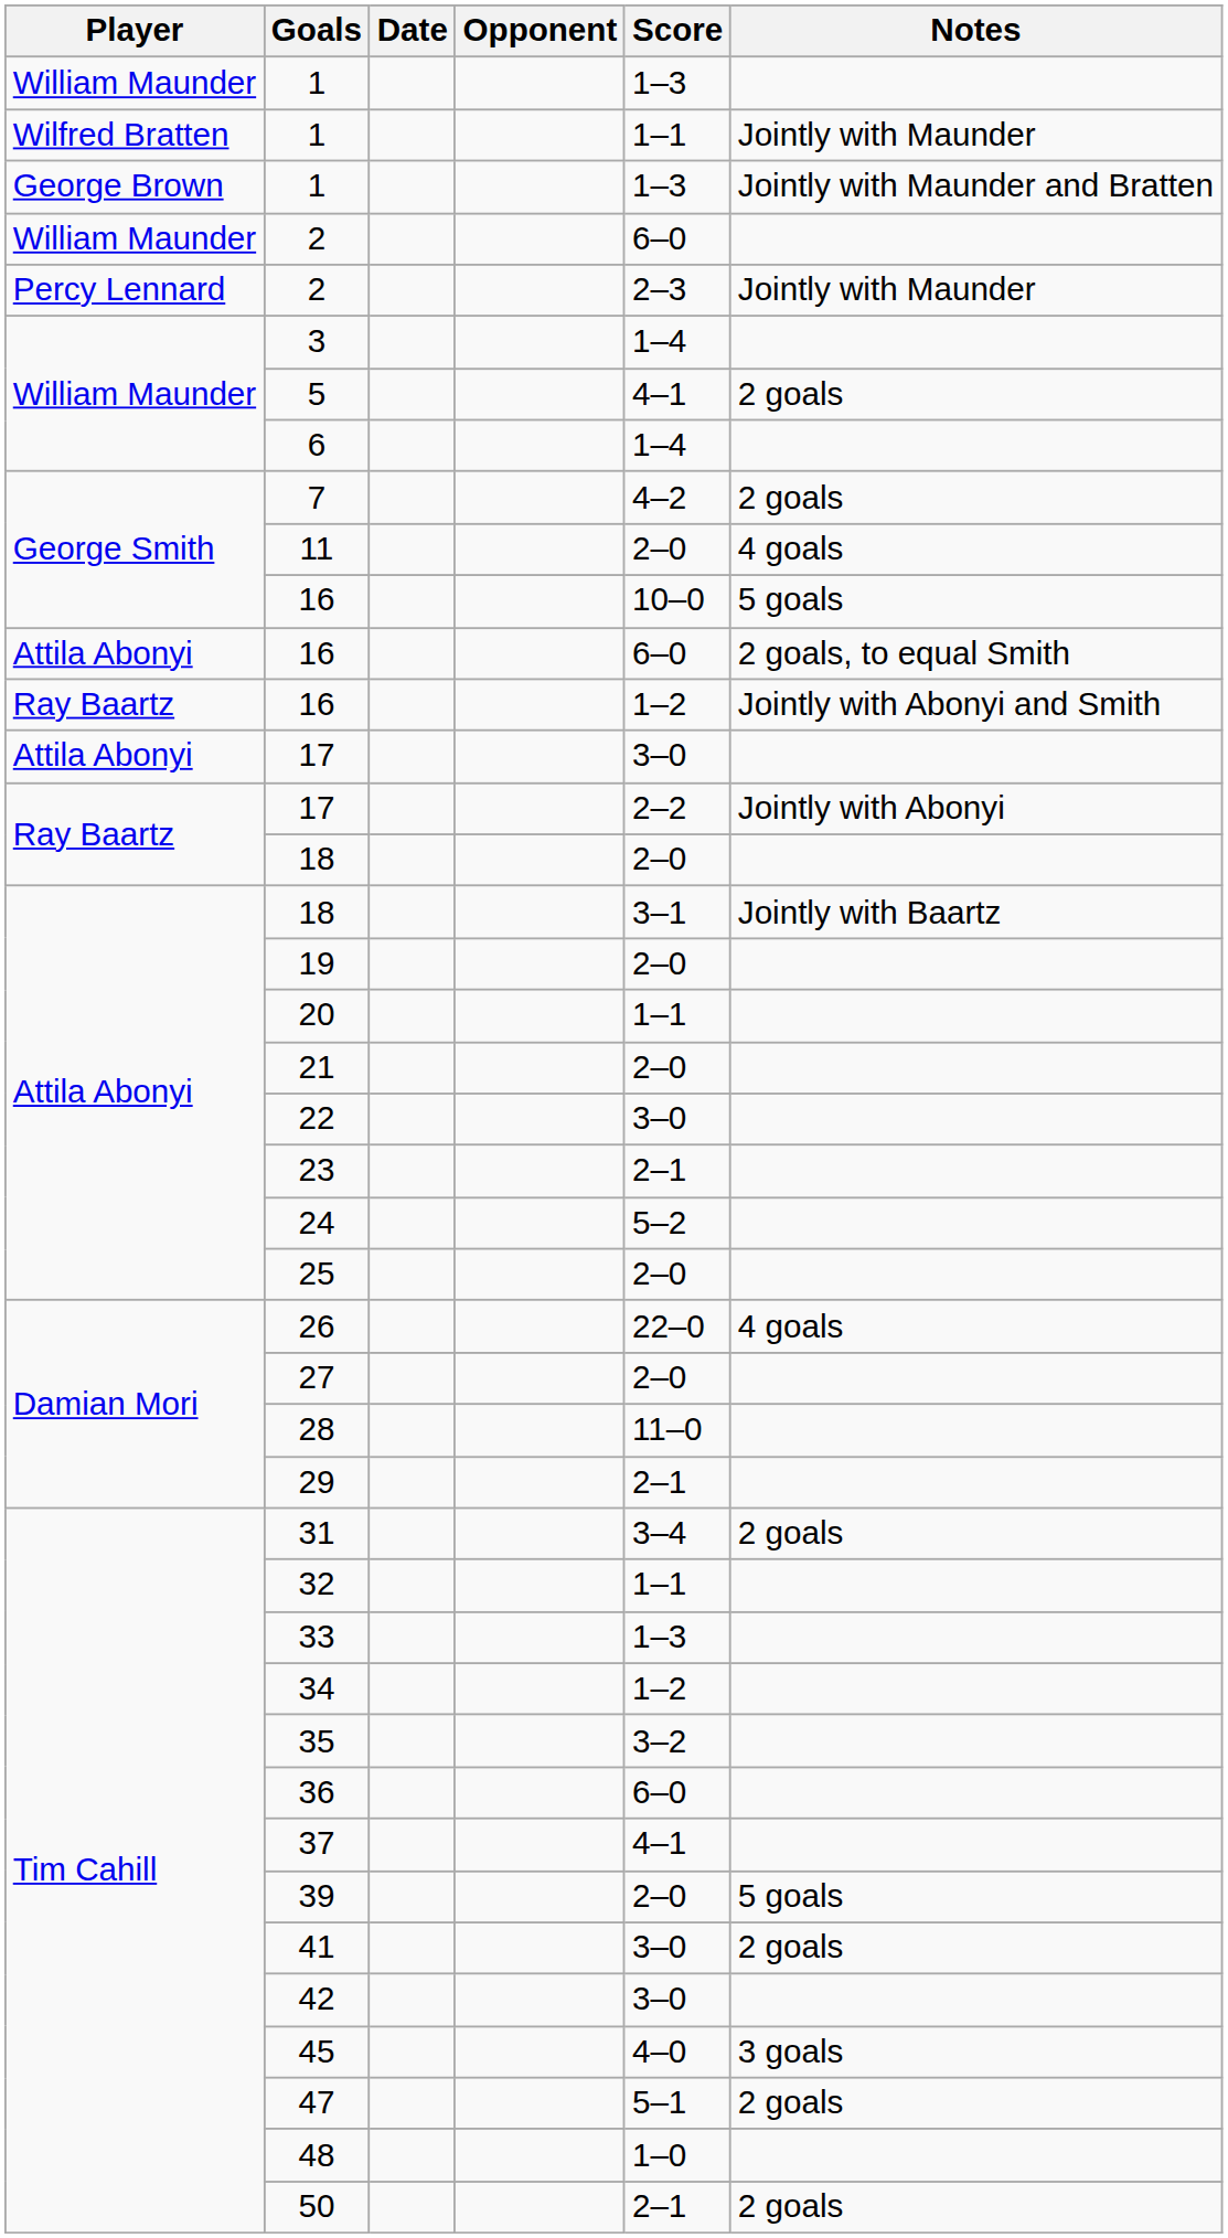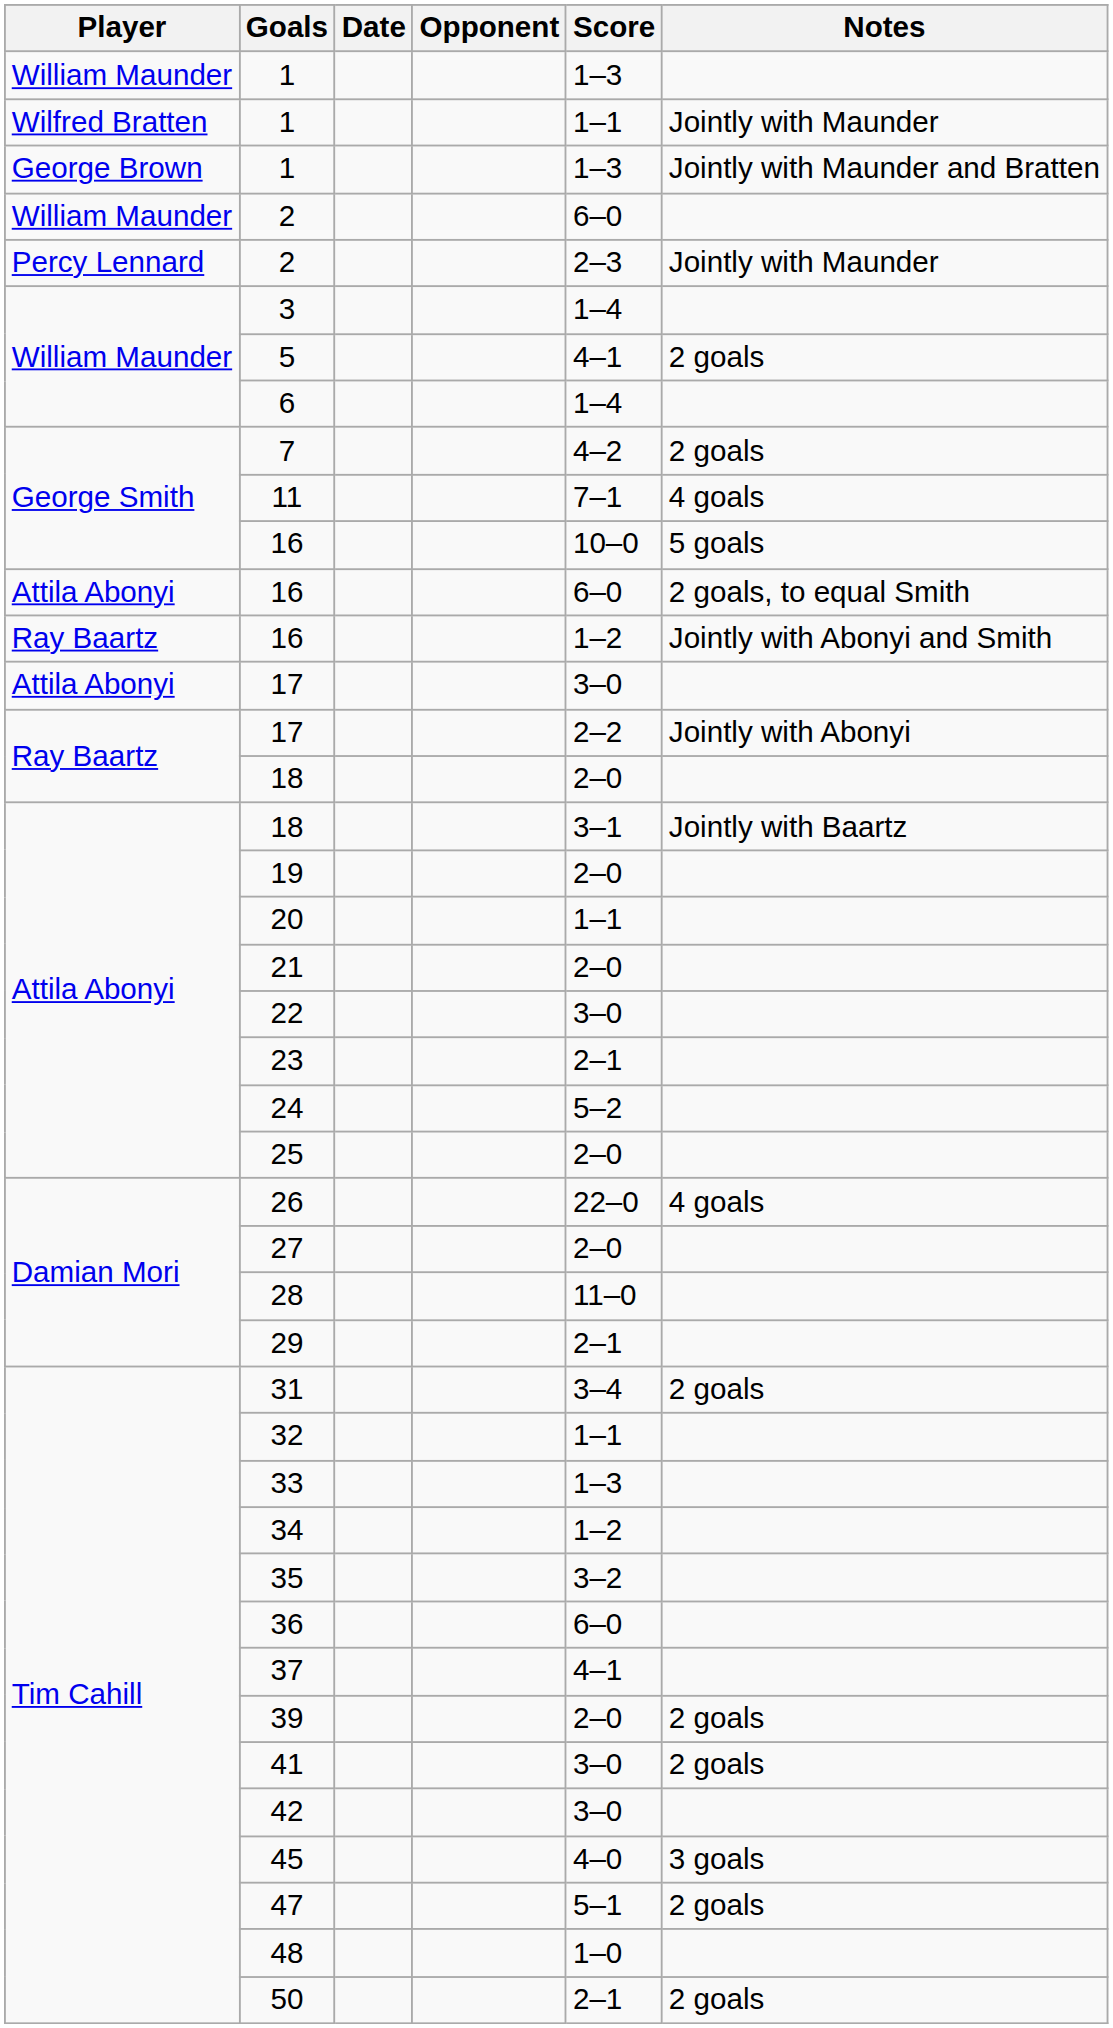11 | Score: 2–0 -> 7–1
39 | Notes: 5 goals -> 2 goals
